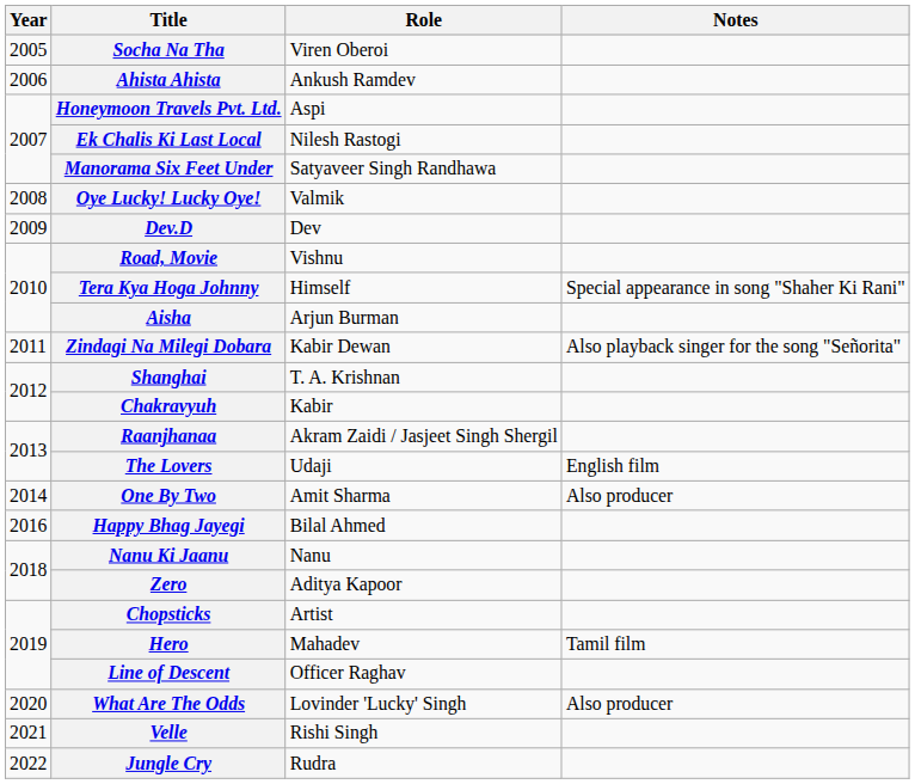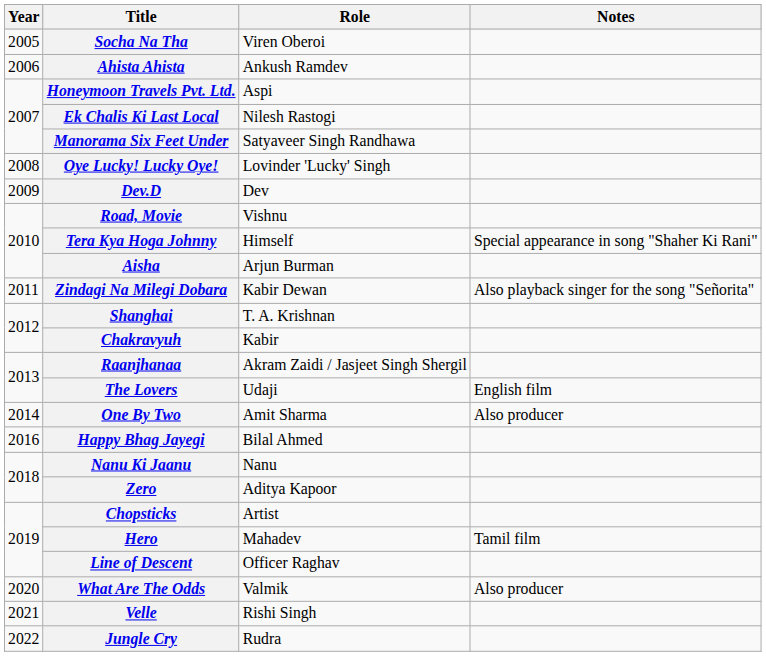Oye Lucky! Lucky Oye! | Role: Valmik -> Lovinder 'Lucky' Singh
What Are The Odds | Role: Lovinder 'Lucky' Singh -> Valmik
